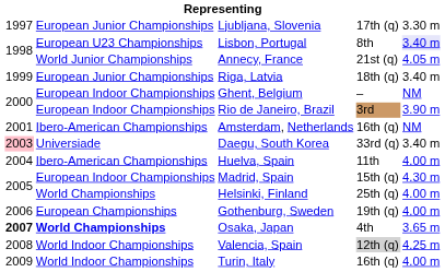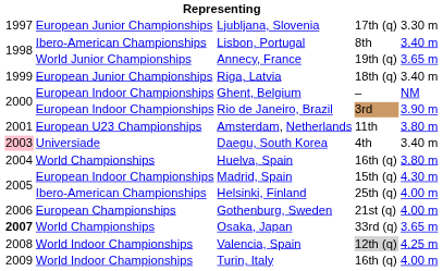Lisbon, Portugal | column 2: European U23 Championships -> Ibero-American Championships
Lisbon, Portugal | column 5: lavender background -> no background
Annecy, France | column 4: 21st (q) -> 19th (q)
Annecy, France | column 5: 4.05 m -> 3.65 m
Amsterdam, Netherlands | column 2: Ibero-American Championships -> European U23 Championships
Amsterdam, Netherlands | column 4: 16th (q) -> 11th
Amsterdam, Netherlands | column 5: NM -> 3.80 m
Daegu, South Korea | column 4: 33rd (q) -> 4th
Huelva, Spain | column 2: Ibero-American Championships -> World Championships
Huelva, Spain | column 4: 11th -> 16th (q)
Huelva, Spain | column 5: 4.00 m -> 3.80 m
Helsinki, Finland | column 2: World Championships -> Ibero-American Championships
Gothenburg, Sweden | column 4: 19th (q) -> 21st (q)
Osaka, Japan | column 2: bold -> normal
Osaka, Japan | column 4: 4th -> 33rd (q)
